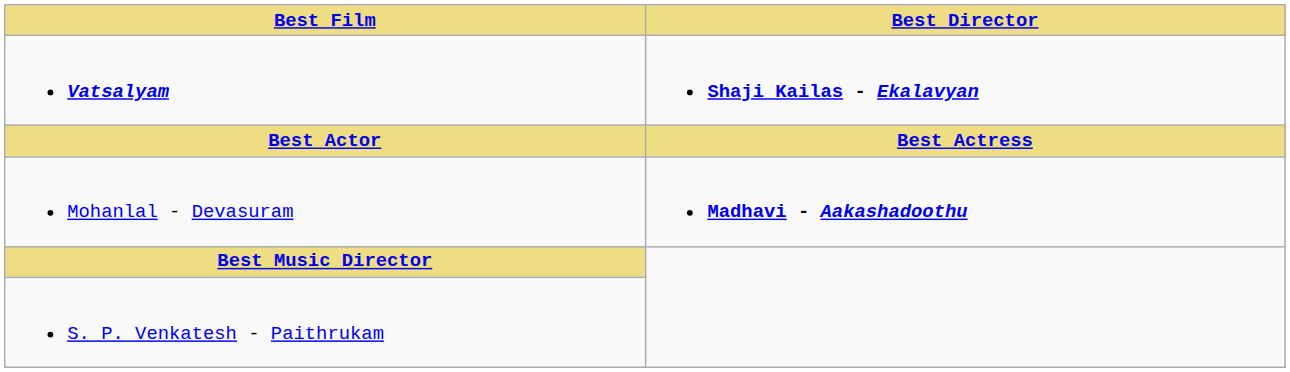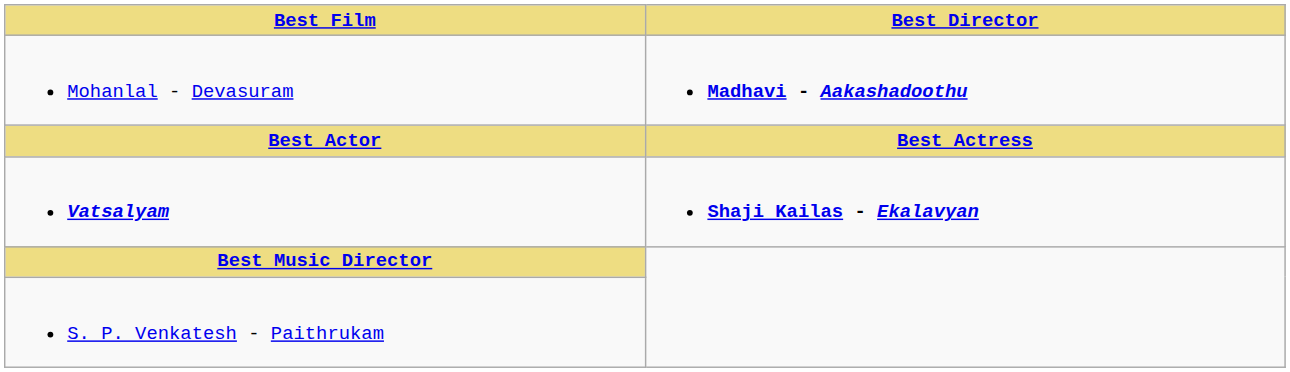rows swapped: Vatsalyam <-> Mohanlal - Devasuram
